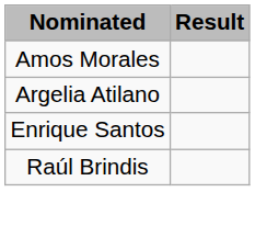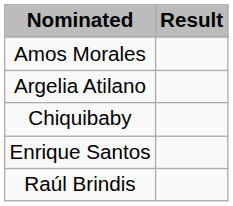+ row: Chiquibaby
